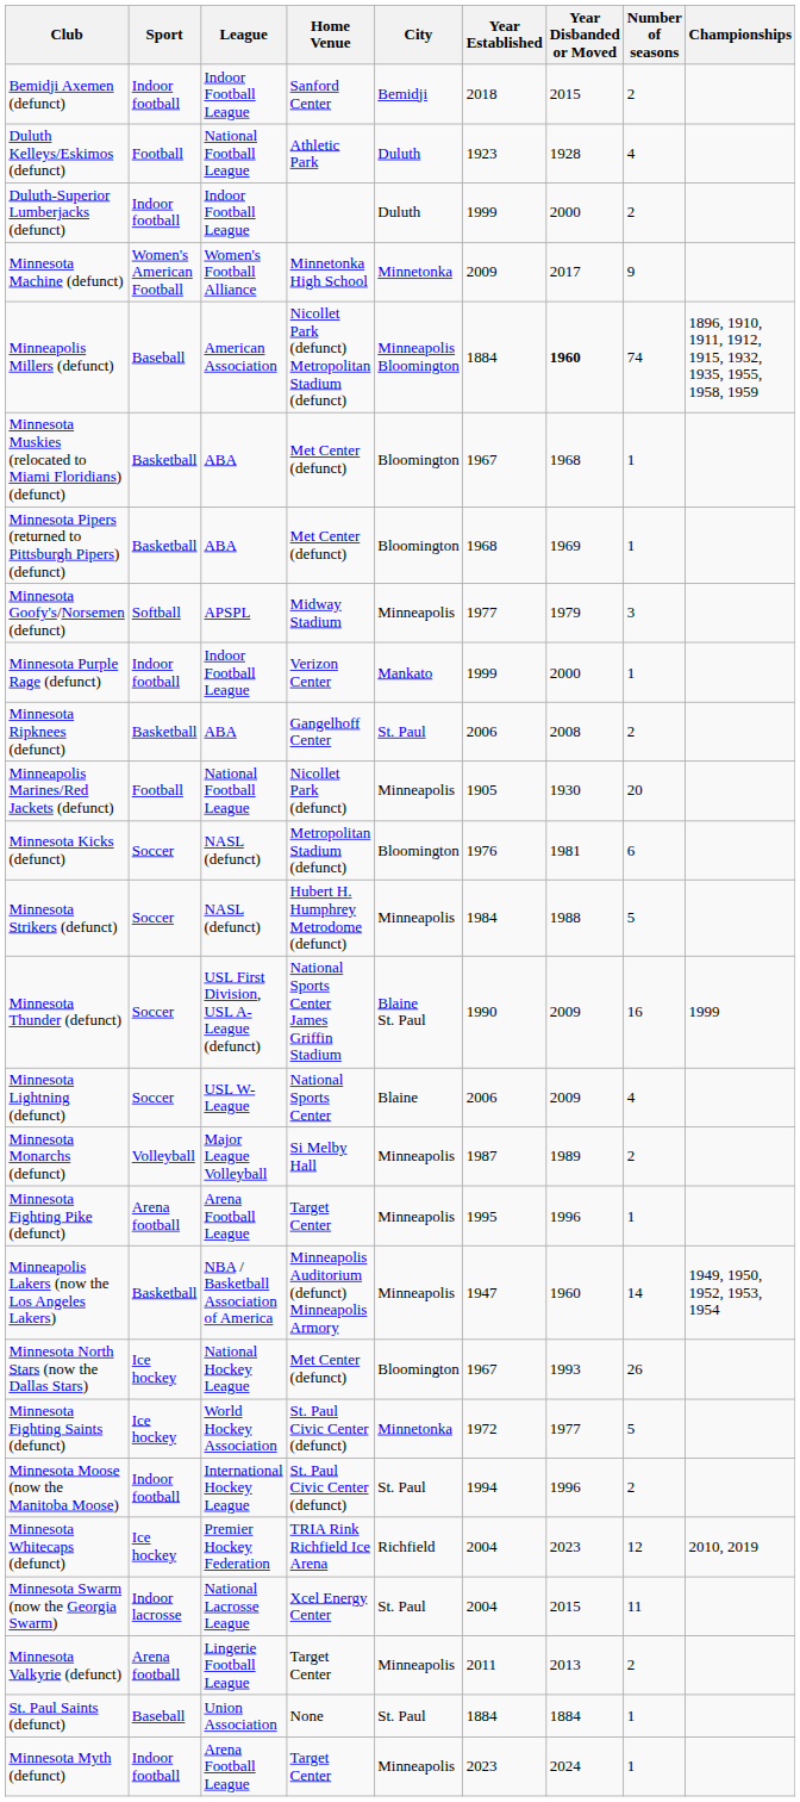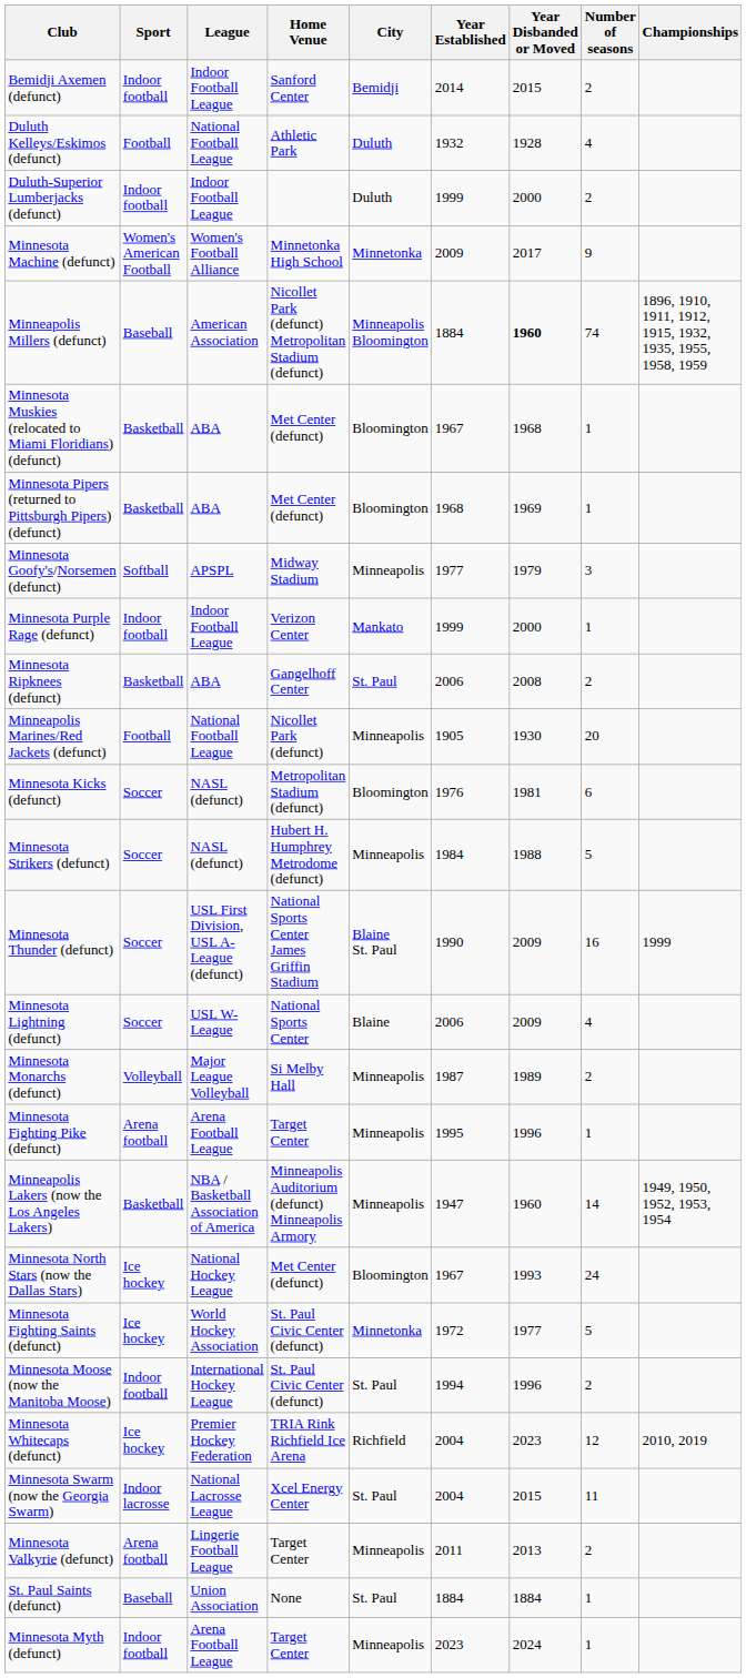Bemidji Axemen (defunct) | Year Established: 2018 -> 2014
Duluth Kelleys/Eskimos (defunct) | Year Established: 1923 -> 1932
Minnesota North Stars (now the Dallas Stars) | Number of seasons: 26 -> 24
